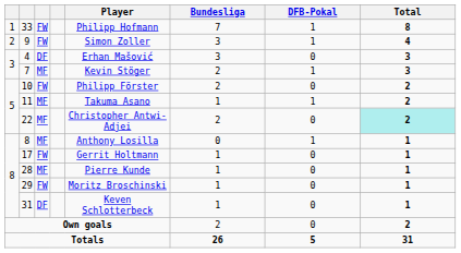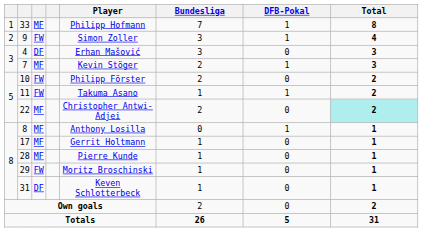33 | column 3: FW -> MF
11 | column 3: MF -> FW
17 | column 3: FW -> MF
